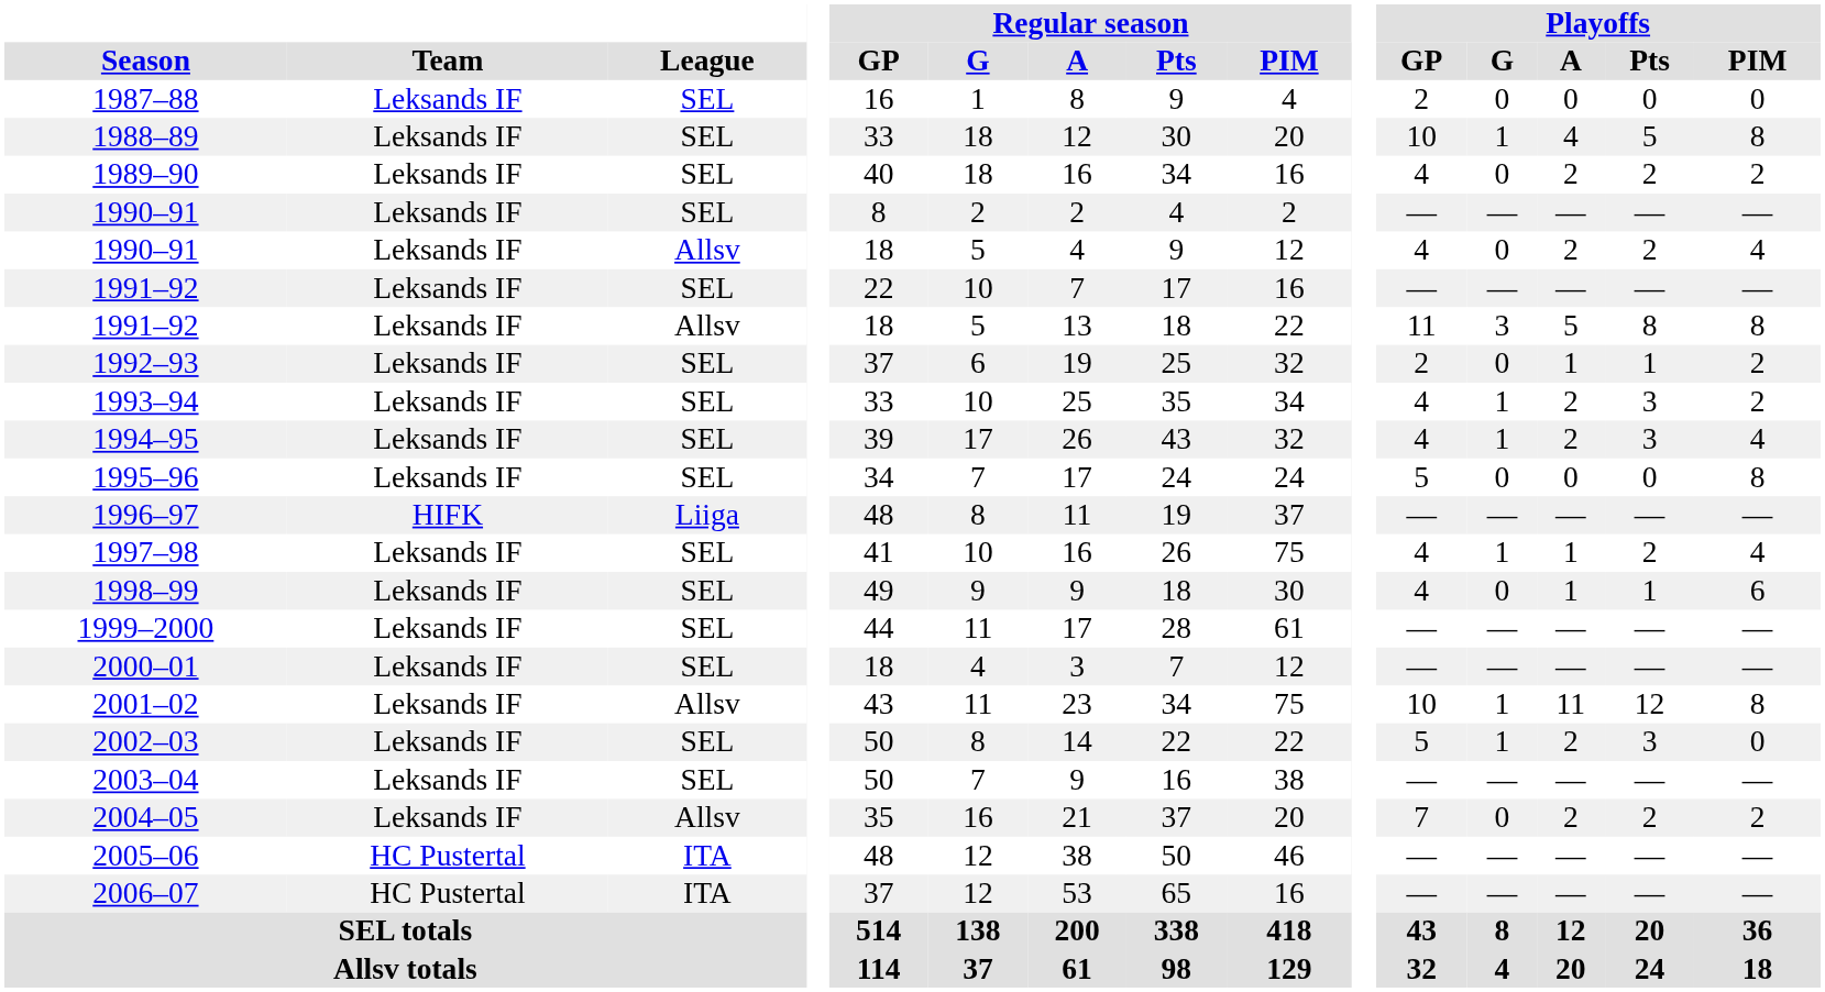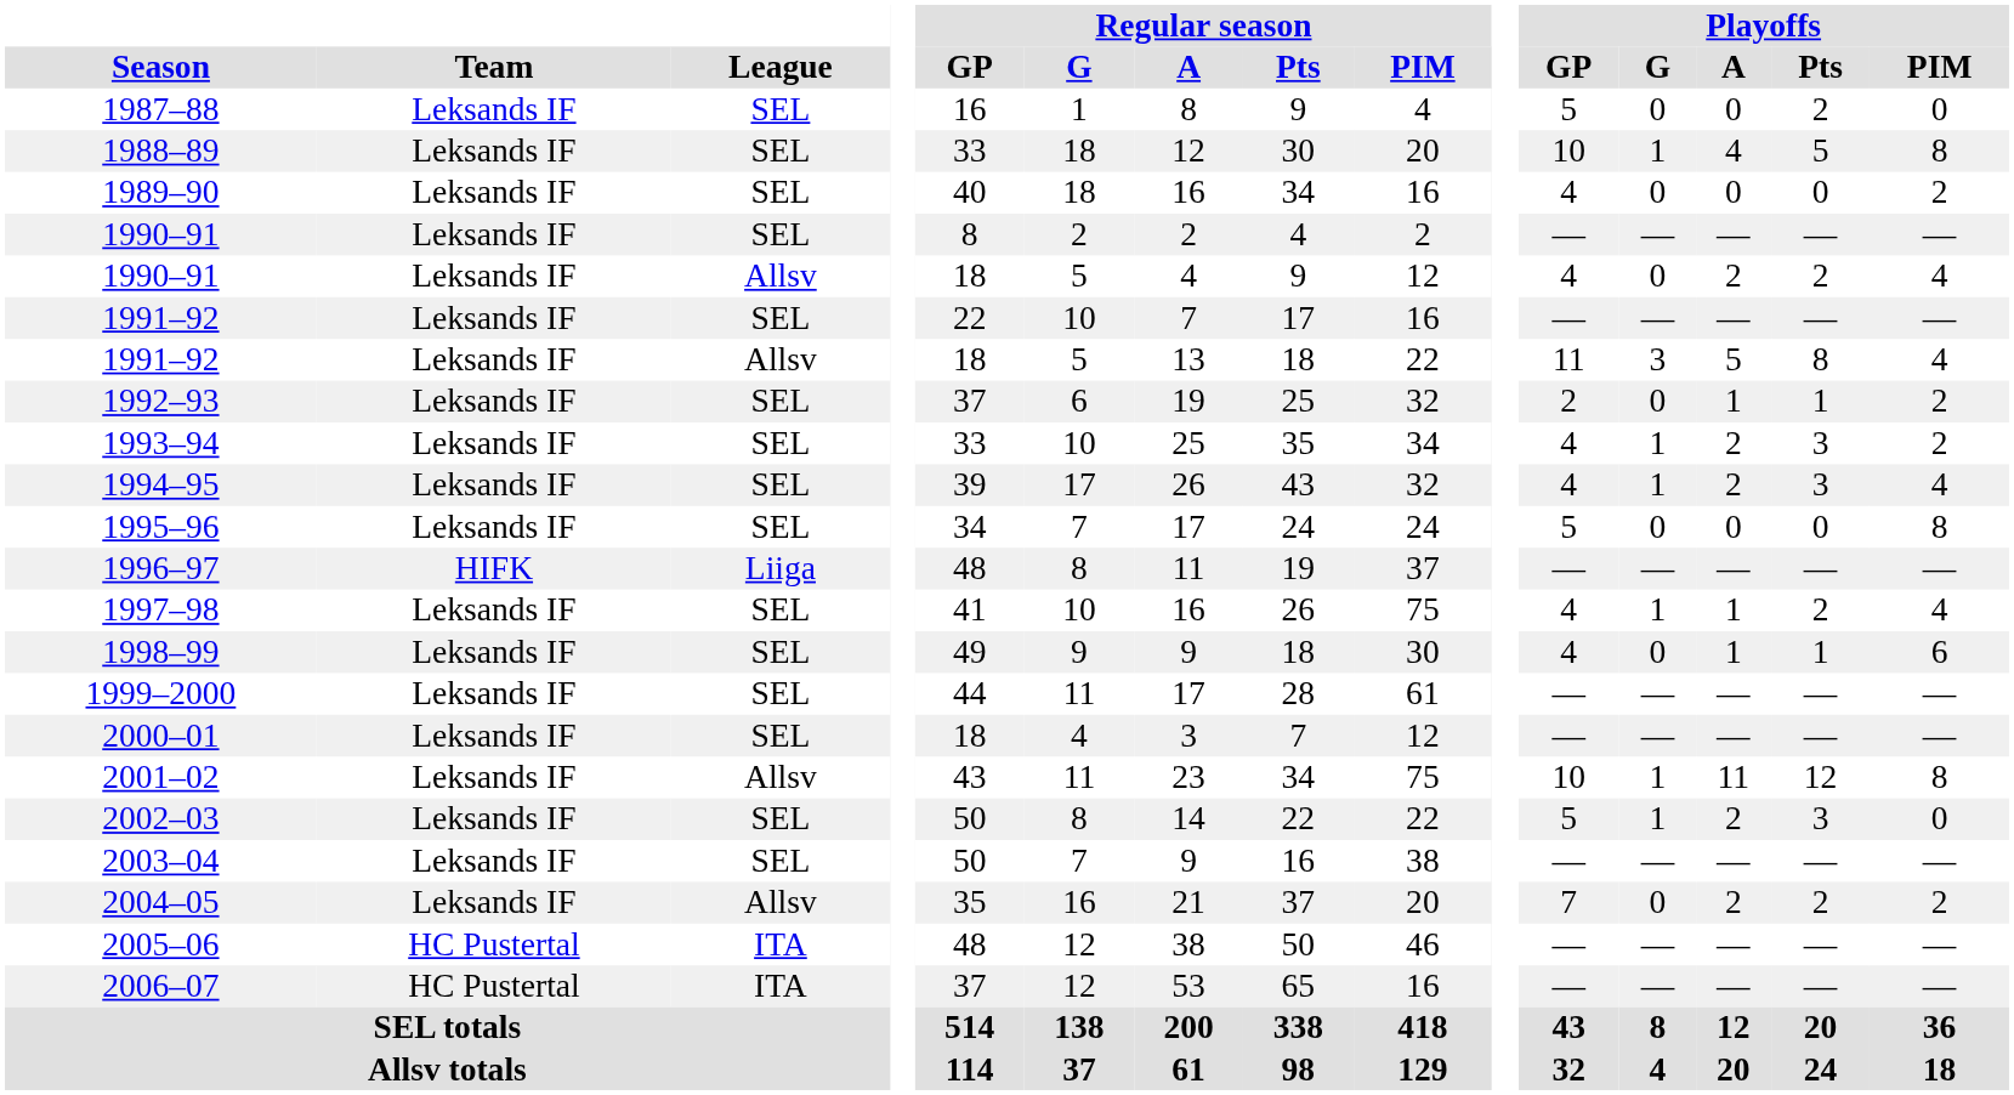1987–88 | Playoffs / GP: 2 -> 5
1987–88 | Playoffs / Pts: 0 -> 2
1989–90 | Playoffs / A: 2 -> 0
1989–90 | Playoffs / Pts: 2 -> 0
1991–92 / Allsv | Playoffs / PIM: 8 -> 4
